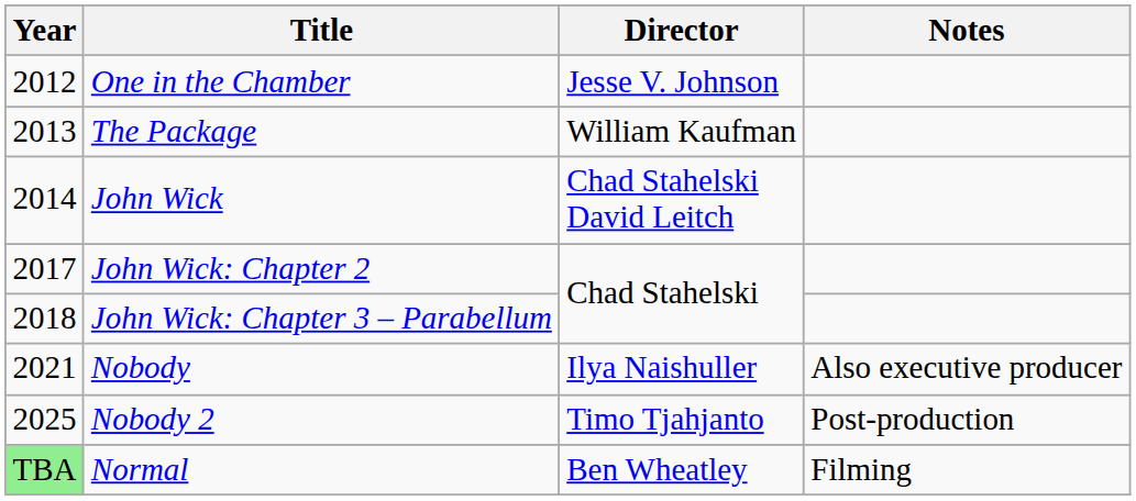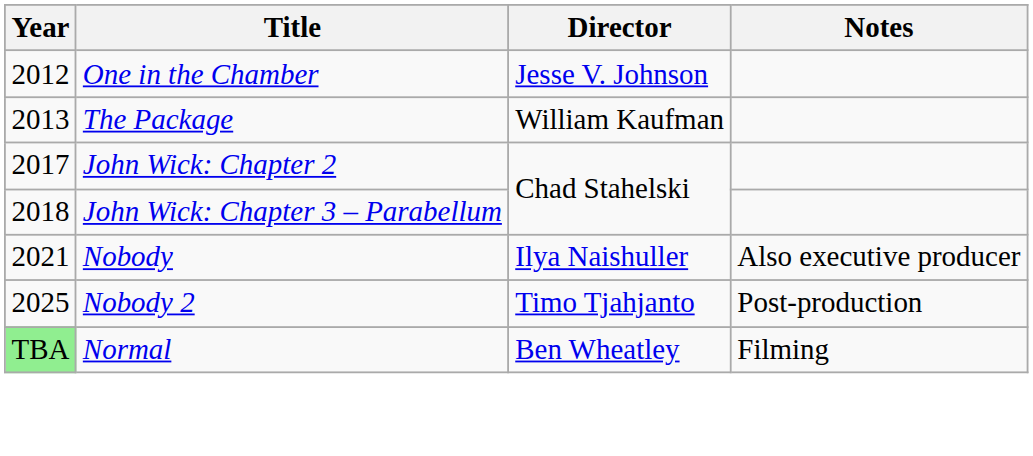- row: 2014 | John Wick | Chad Stahelski David Leitch
